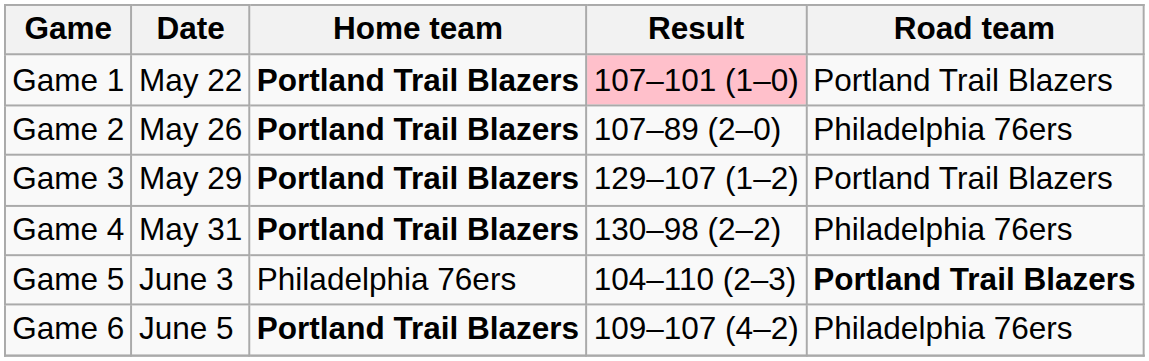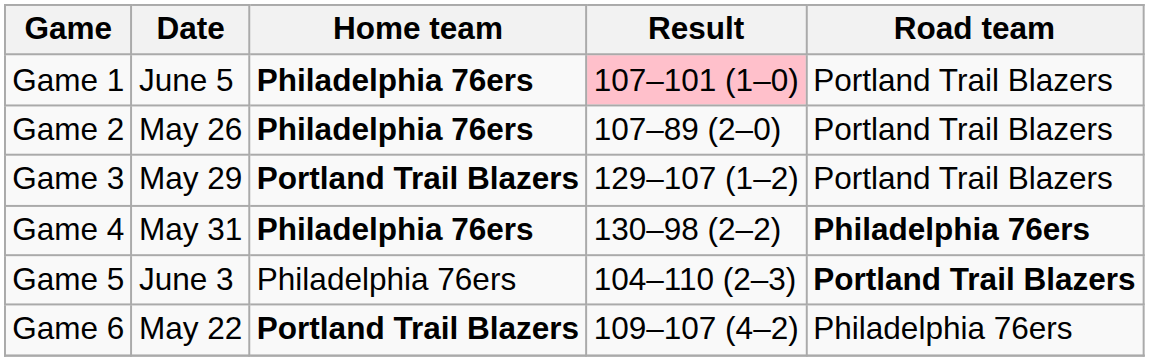Game 1 | Date: May 22 -> June 5
Game 1 | Home team: Portland Trail Blazers -> Philadelphia 76ers
Game 2 | Home team: Portland Trail Blazers -> Philadelphia 76ers
Game 2 | Road team: Philadelphia 76ers -> Portland Trail Blazers
Game 4 | Home team: Portland Trail Blazers -> Philadelphia 76ers
Game 4 | Road team: normal -> bold
Game 6 | Date: June 5 -> May 22
